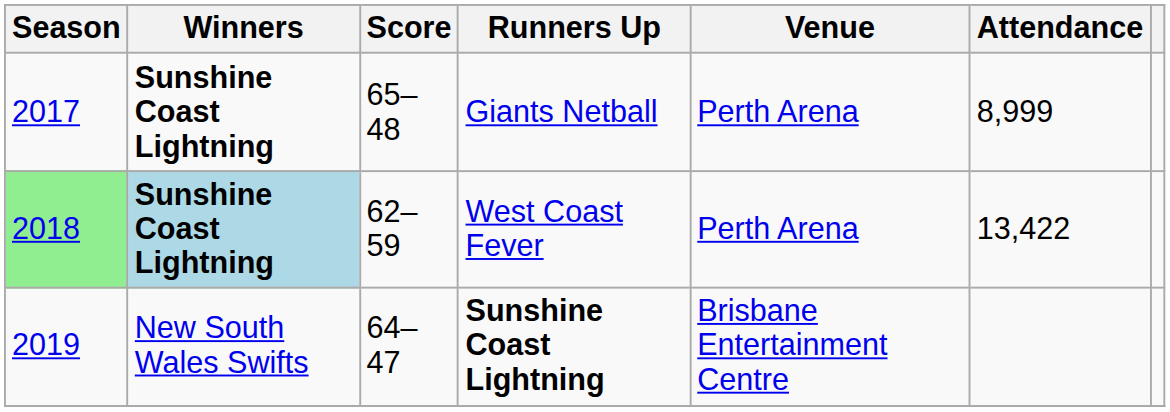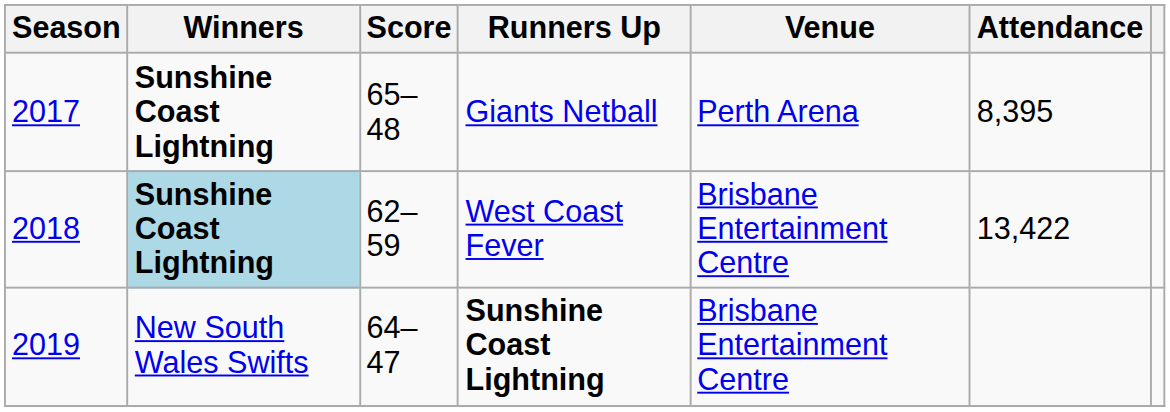Giants Netball | Attendance: 8,999 -> 8,395
West Coast Fever | Season: lightgreen background -> no background
West Coast Fever | Venue: Perth Arena -> Brisbane Entertainment Centre
